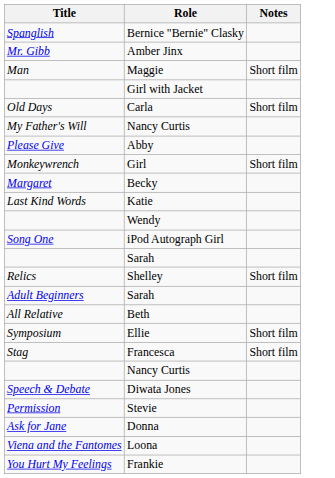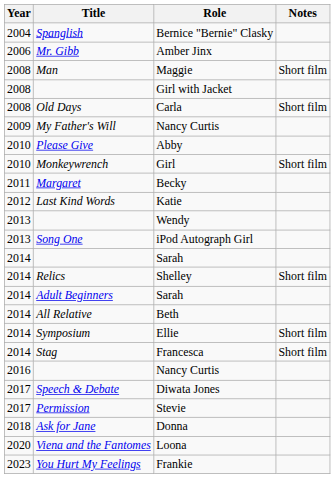+ column: Year | 2004 | 2006 | 2008 | 2008 | 2008 | 2009 | 2010 | 2010 | 2011 | 2012 | 2013 | 2013 | 2014 | 2014 | 2014 | 2014 | 2014 | 2014 | 2016 | 2017 | 2017 | 2018 | 2020 | 2023
